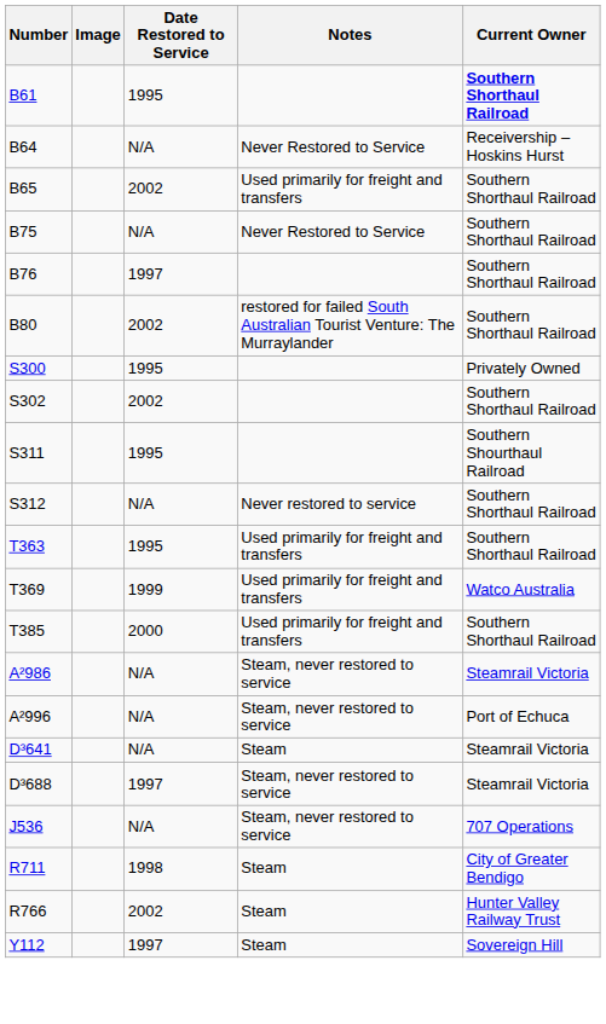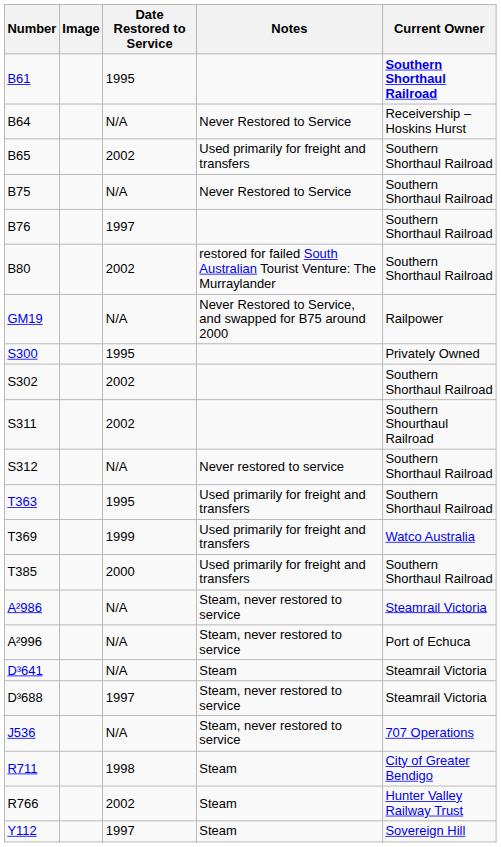+ row: GM19 | N/A | Never Restored to Service, and swapped for B75 around 2000 | Railpower
S311 | Date Restored to Service: 1995 -> 2002
